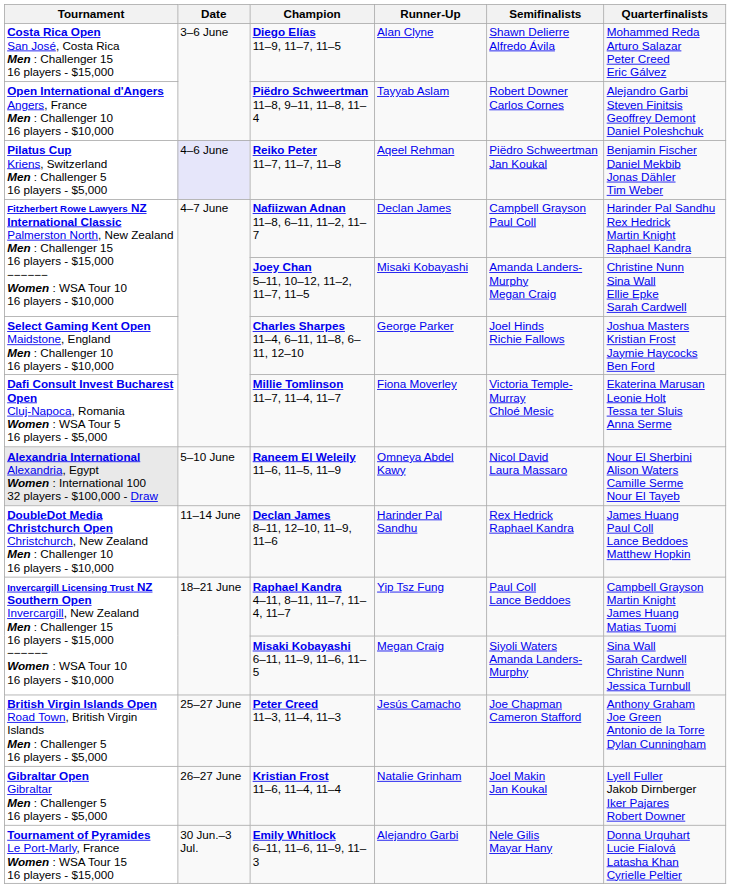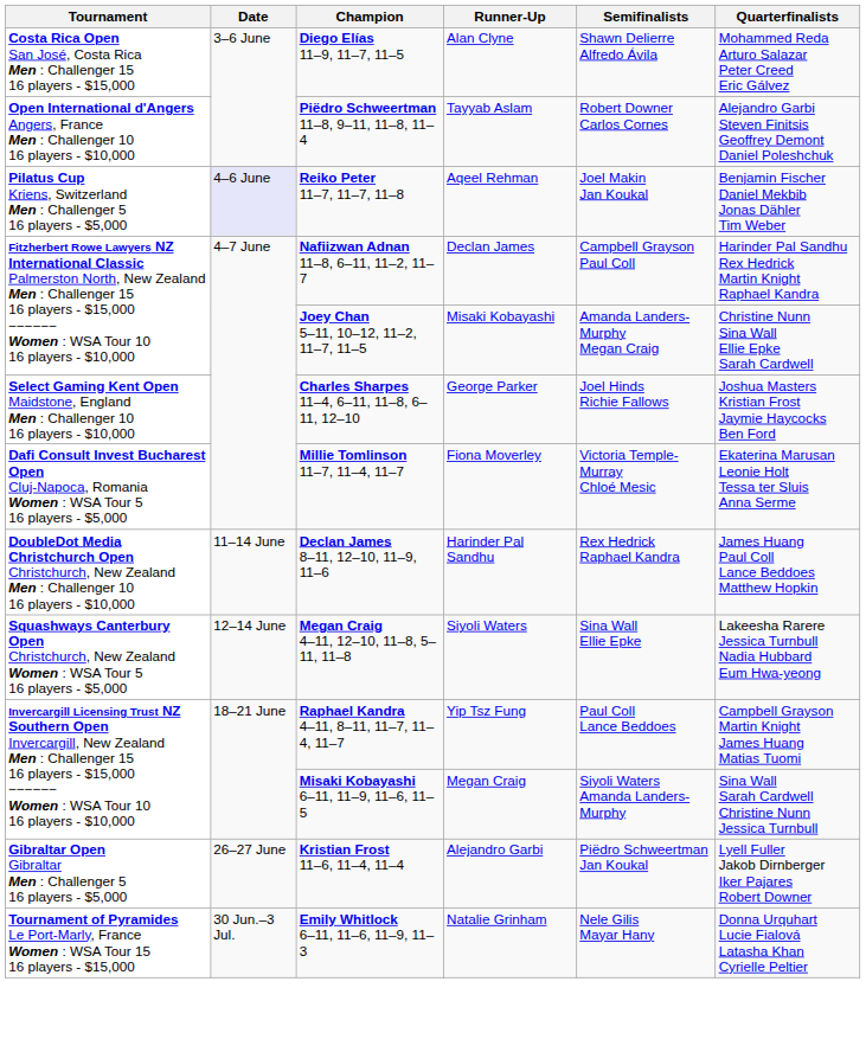Reiko Peter 11–7, 11–7, 11–8 | Semifinalists: Piëdro Schweertman Jan Koukal -> Joel Makin Jan Koukal
- row: Alexandria International Alexandria, Egypt Women : International 100 32 players - $100,000 - Draw | 5–10 June | Raneem El Weleily 11–6, 11–5, 11–9 | Omneya Abdel Kawy | Nicol David Laura Massaro | Nour El Sherbini Alison Waters Camille Serme Nour El Tayeb
+ row: Squashways Canterbury Open Christchurch, New Zealand Women : WSA Tour 5 16 players - $5,000 | 12–14 June | Megan Craig 4–11, 12–10, 11–8, 5–11, 11–8 | Siyoli Waters | Sina Wall Ellie Epke | Lakeesha Rarere Jessica Turnbull Nadia Hubbard Eum Hwa-yeong
- row: British Virgin Islands Open Road Town, British Virgin Islands Men : Challenger 5 16 players - $5,000 | 25–27 June | Peter Creed 11–3, 11–4, 11–3 | Jesús Camacho | Joe Chapman Cameron Stafford | Anthony Graham Joe Green Antonio de la Torre Dylan Cunningham
Kristian Frost 11–6, 11–4, 11–4 | Runner-Up: Natalie Grinham -> Alejandro Garbi
Kristian Frost 11–6, 11–4, 11–4 | Semifinalists: Joel Makin Jan Koukal -> Piëdro Schweertman Jan Koukal
Emily Whitlock 6–11, 11–6, 11–9, 11–3 | Runner-Up: Alejandro Garbi -> Natalie Grinham
